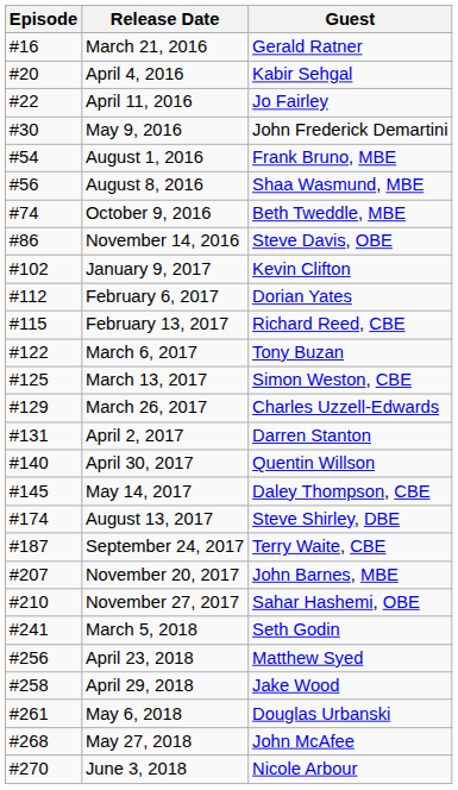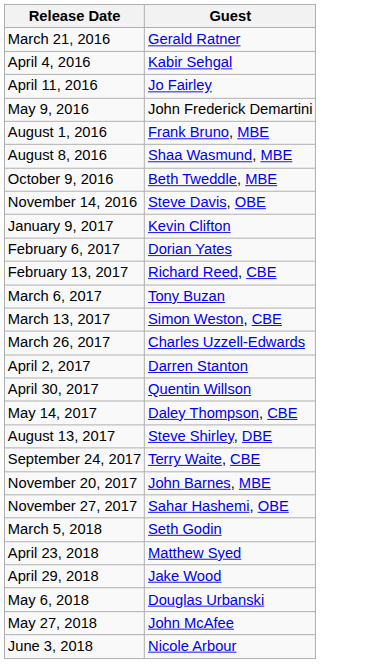- column: Episode | #16 | #20 | #22 | #30 | #54 | #56 | #74 | #86 | #102 | #112 | #115 | #122 | #125 | #129 | #131 | #140 | #145 | #174 | #187 | #207 | #210 | #241 | #256 | #258 | #261 | #268 | #270
